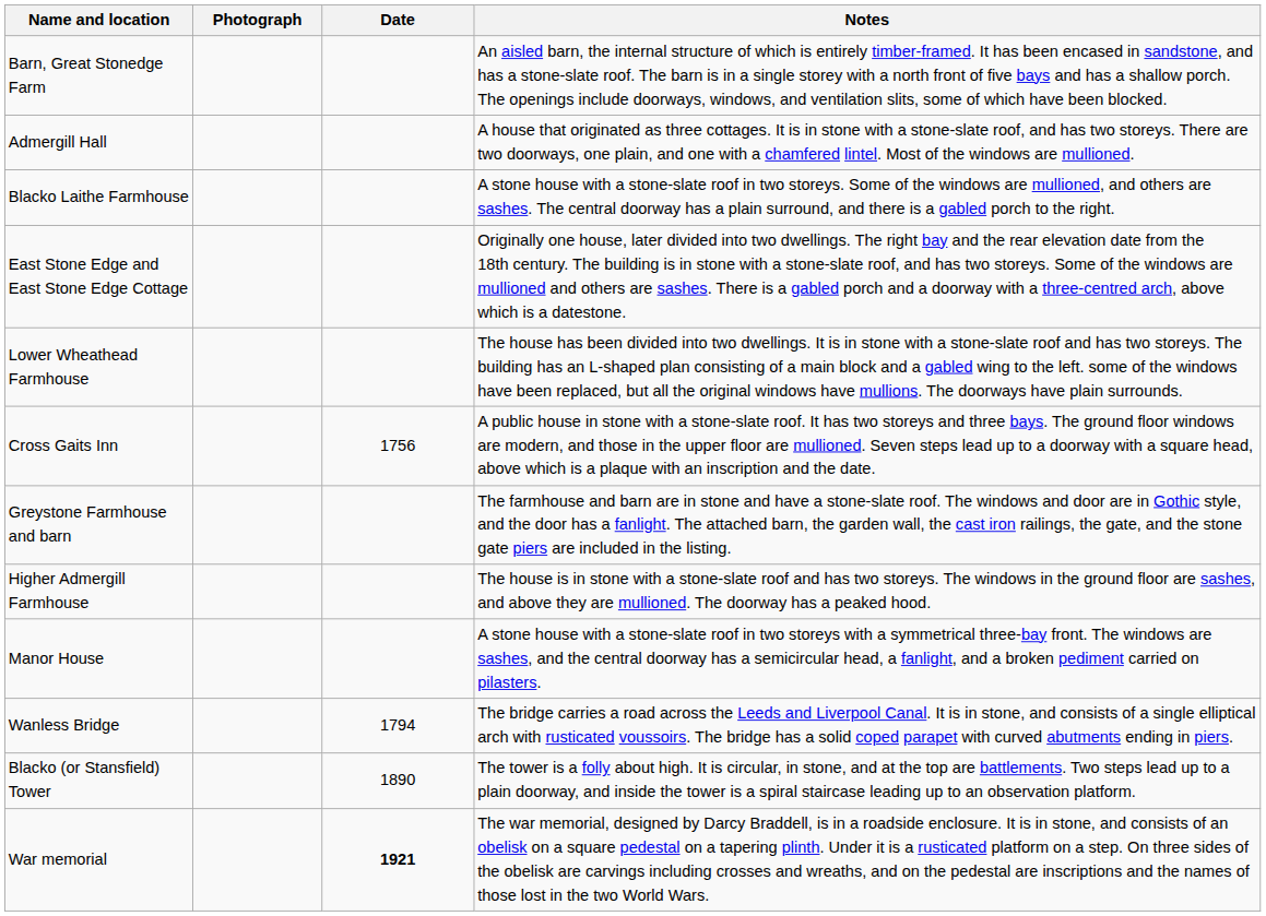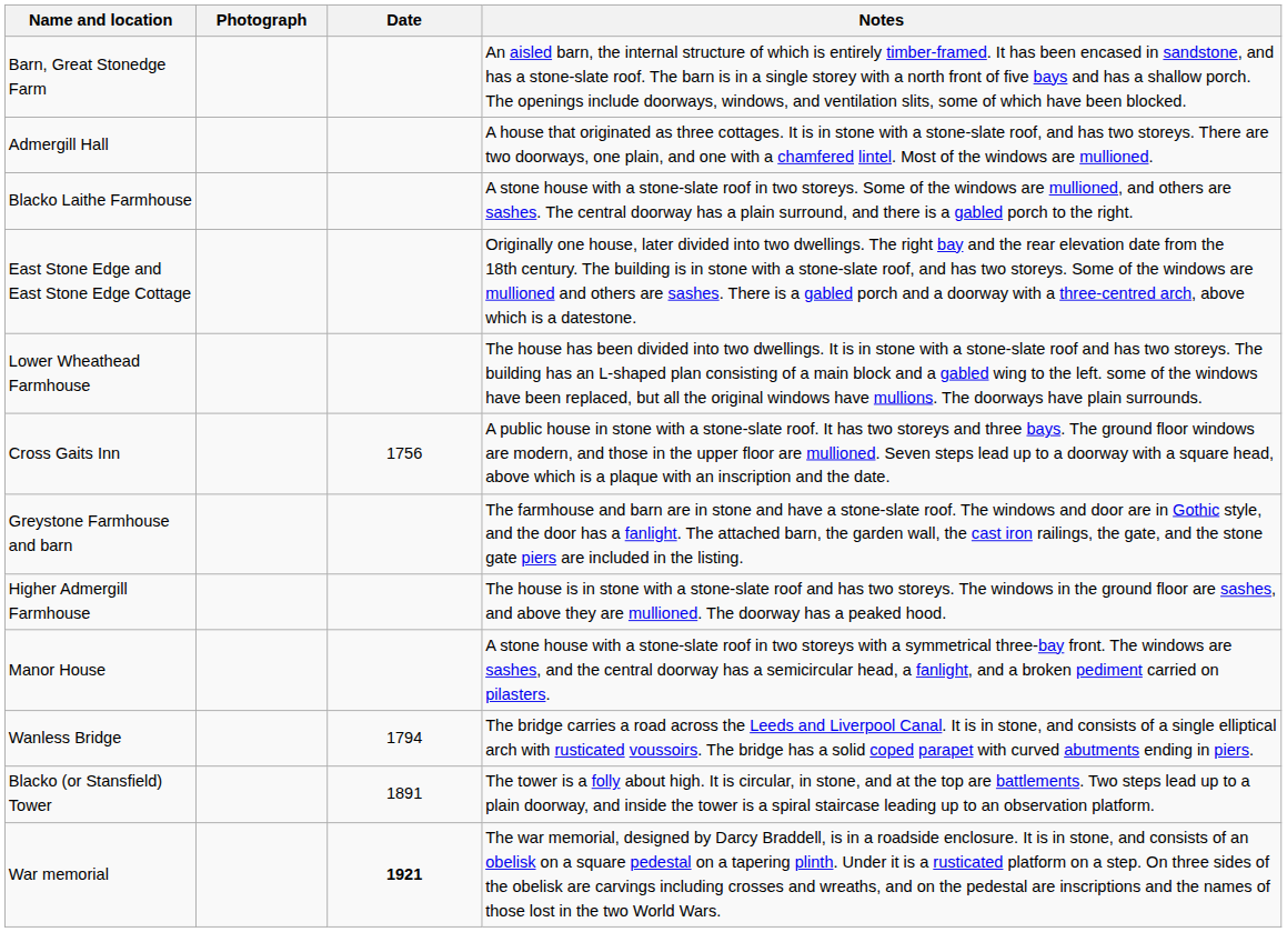Blacko (or Stansfield) Tower | Date: 1890 -> 1891
